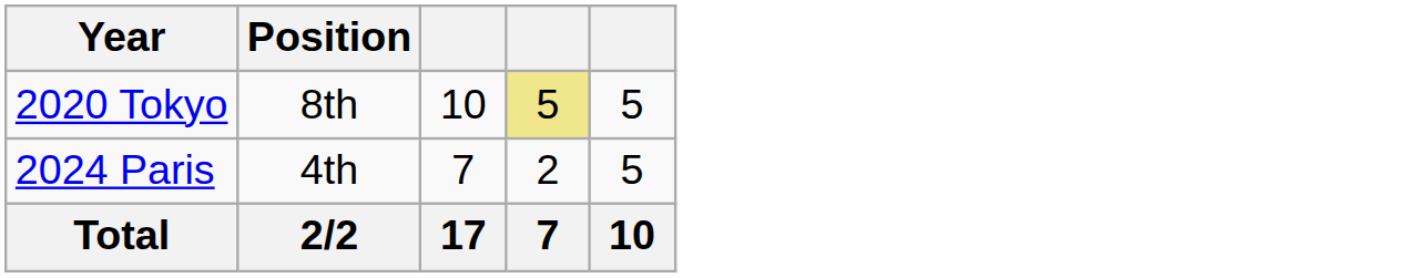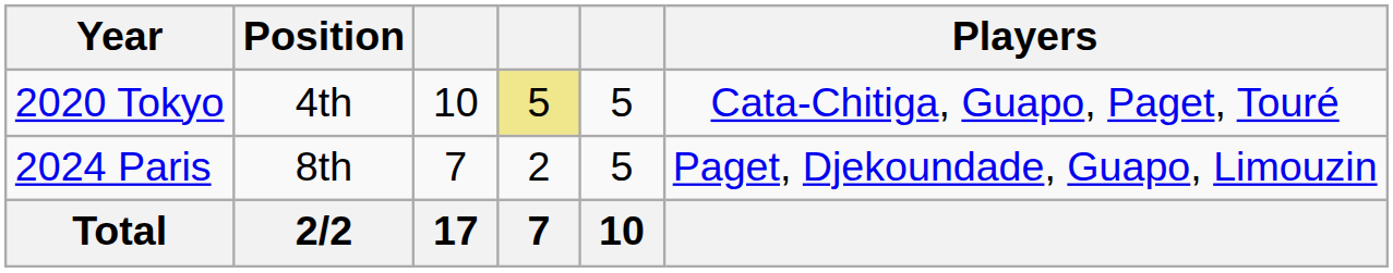+ column: Players | Cata-Chitiga, Guapo, Paget, Touré | Paget, Djekoundade, Guapo, Limouzin
2020 Tokyo | Position: 8th -> 4th
2024 Paris | Position: 4th -> 8th
